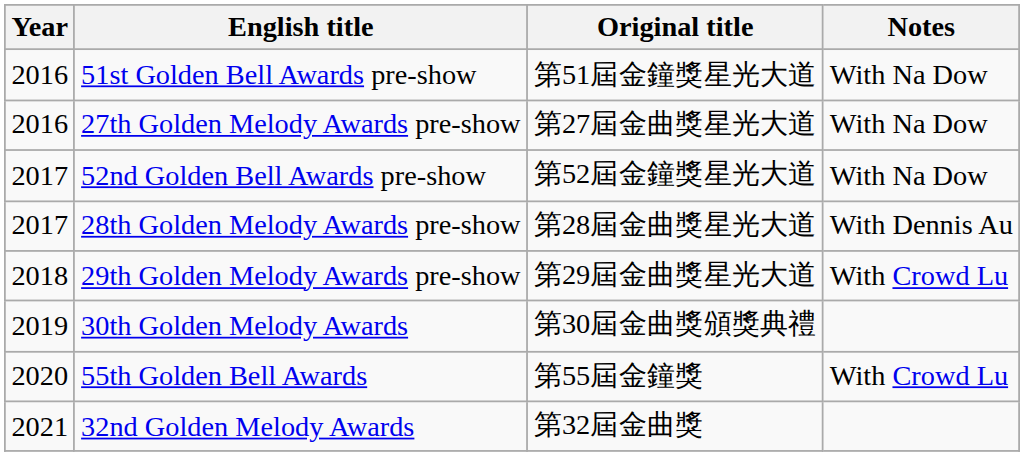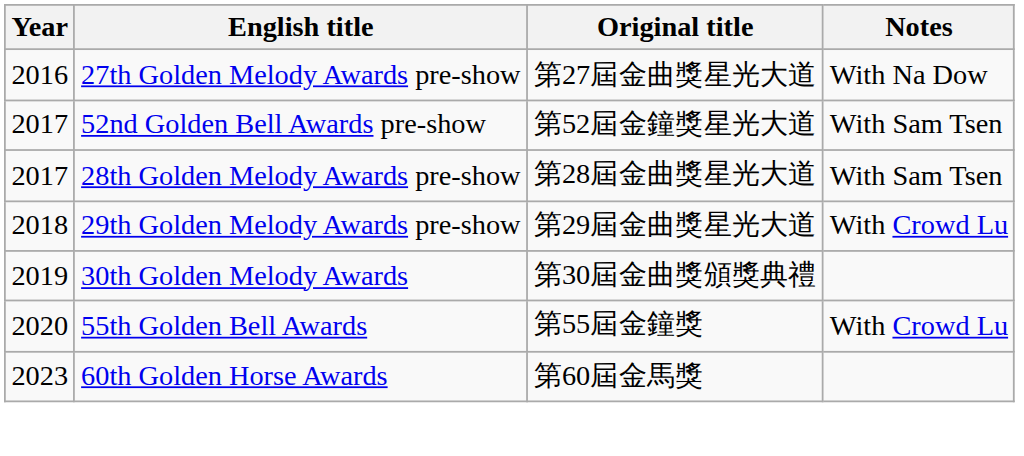- row: 2016 | 51st Golden Bell Awards pre-show | 第51屆金鐘獎星光大道 | With Na Dow
52nd Golden Bell Awards pre-show | Notes: With Na Dow -> With Sam Tsen
28th Golden Melody Awards pre-show | Notes: With Dennis Au -> With Sam Tsen
- row: 2021 | 32nd Golden Melody Awards | 第32屆金曲獎
+ row: 2023 | 60th Golden Horse Awards | 第60屆金馬獎
